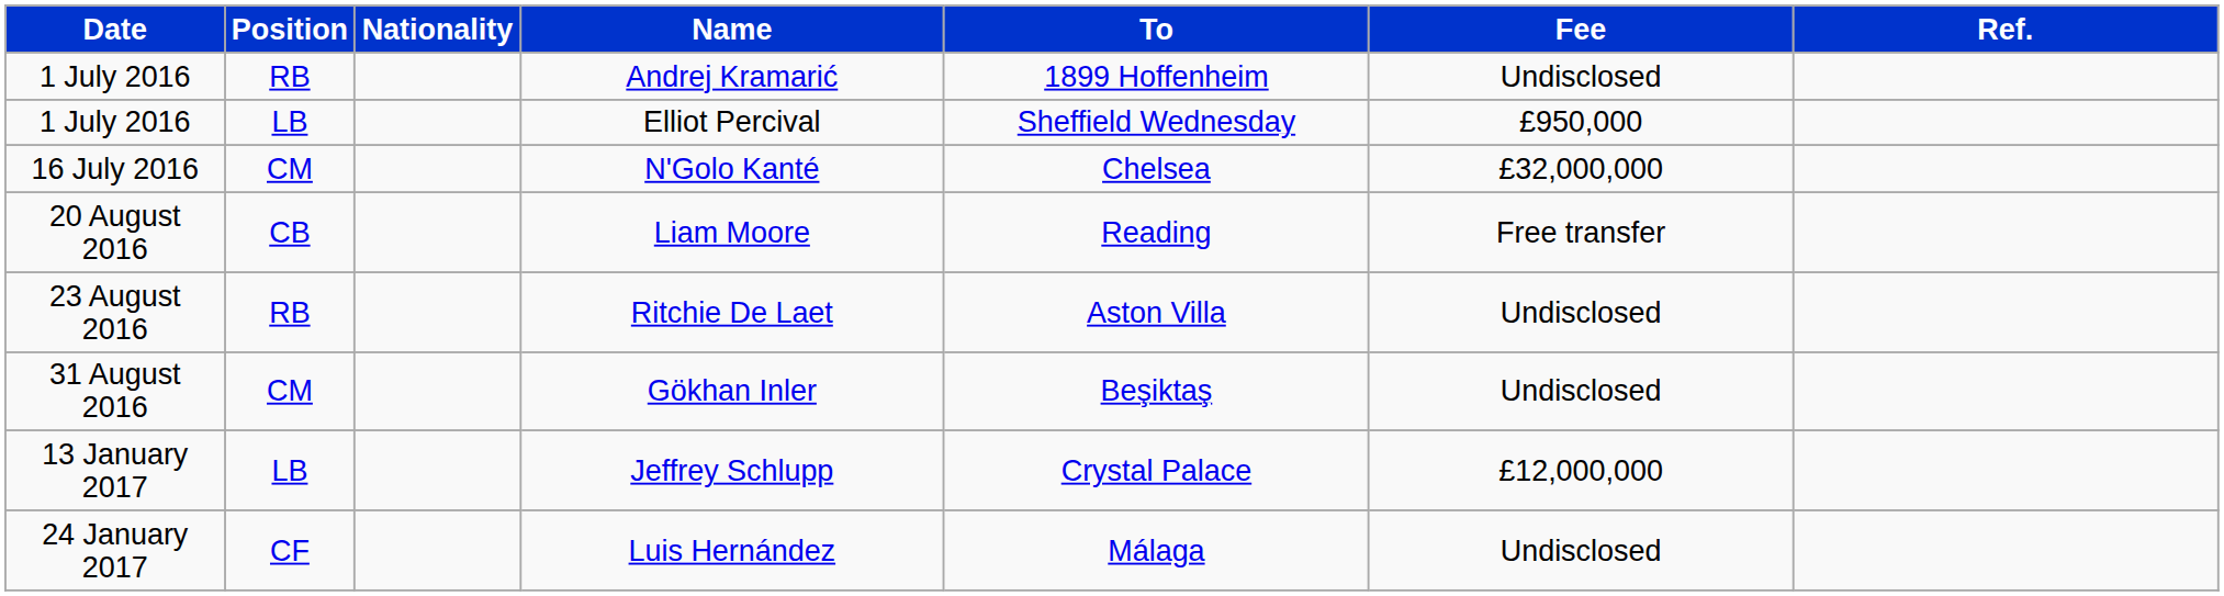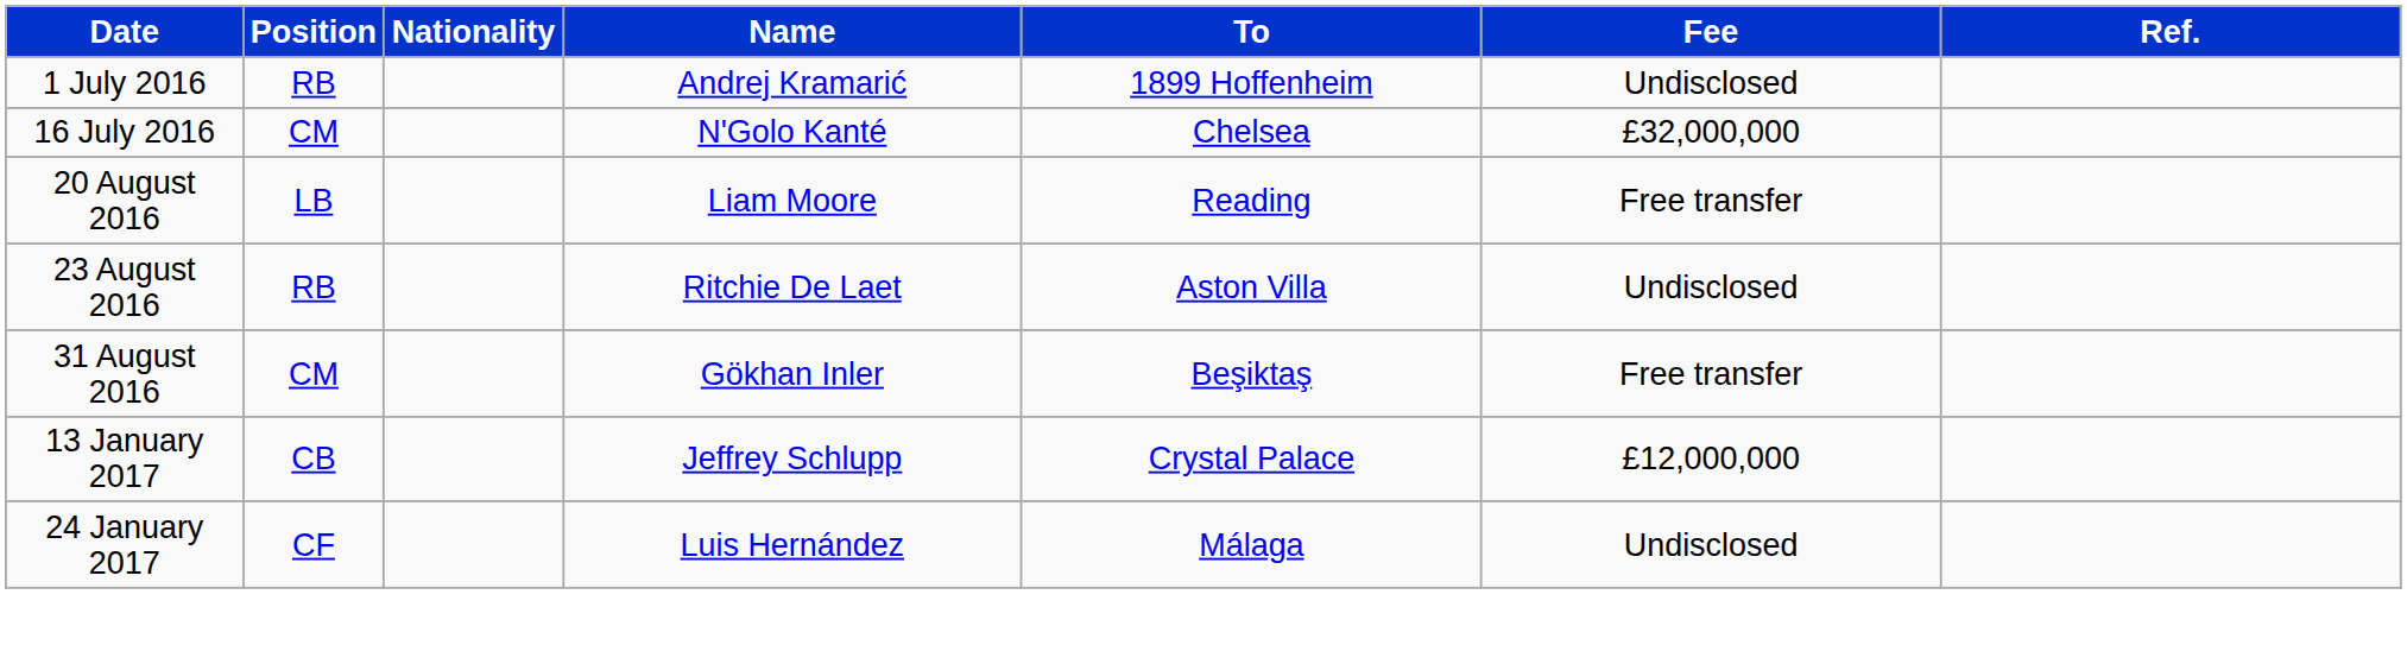- row: 1 July 2016 | LB | Elliot Percival | Sheffield Wednesday | £950,000
Liam Moore | Position: CB -> LB
Gökhan Inler | Fee: Undisclosed -> Free transfer
Jeffrey Schlupp | Position: LB -> CB
